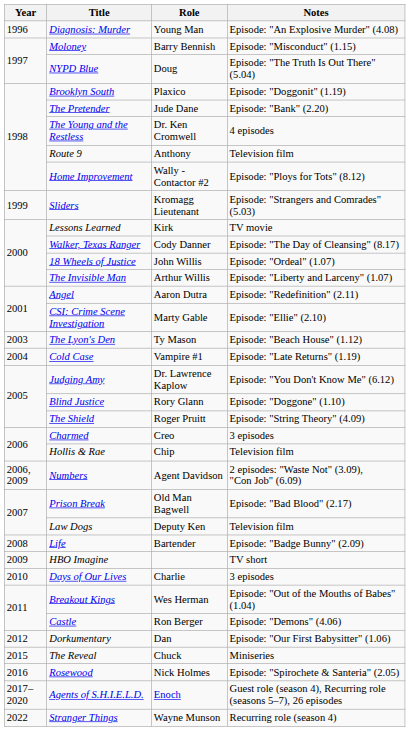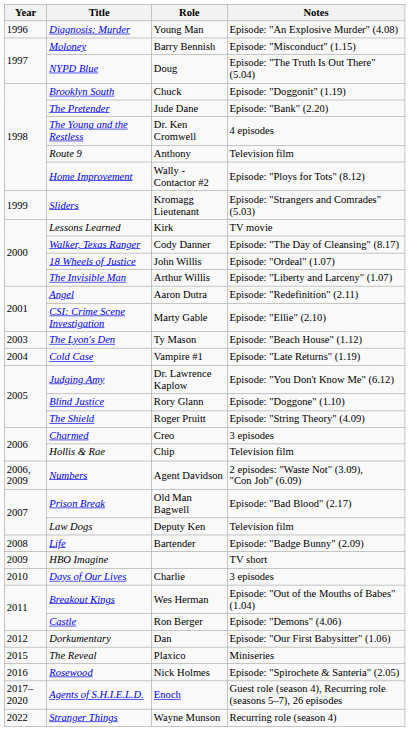Brooklyn South | Role: Plaxico -> Chuck
The Reveal | Role: Chuck -> Plaxico
